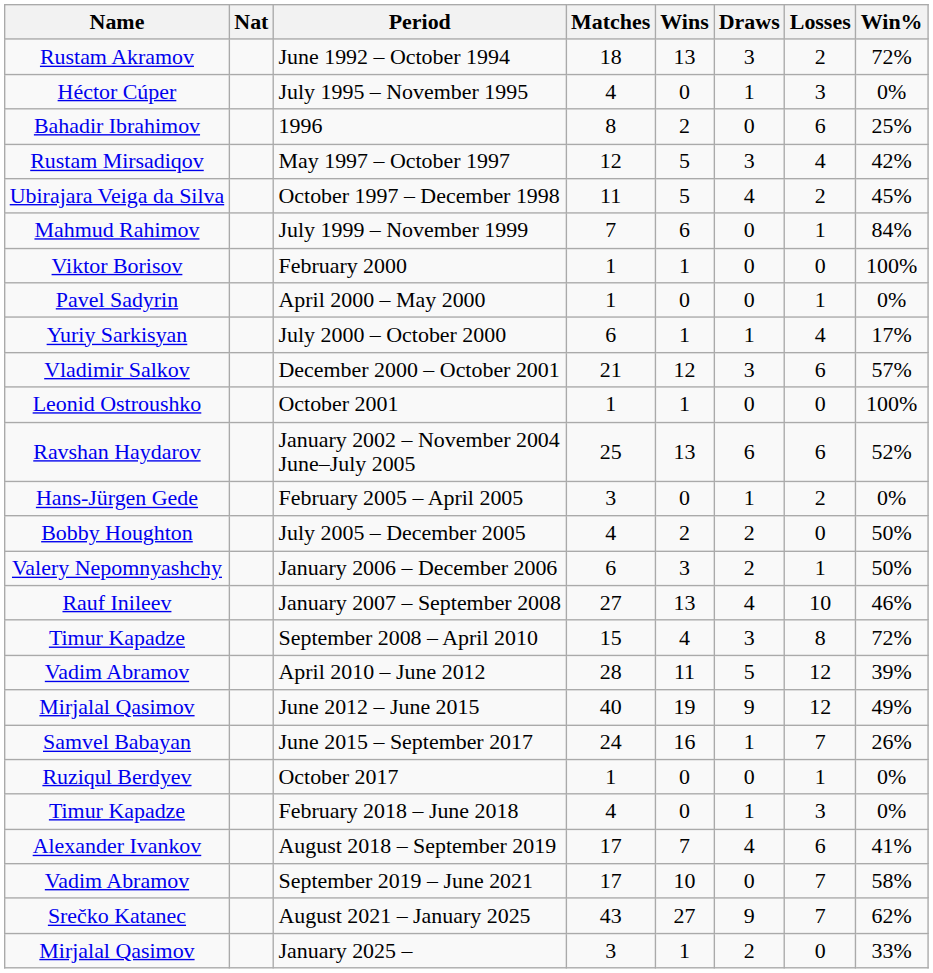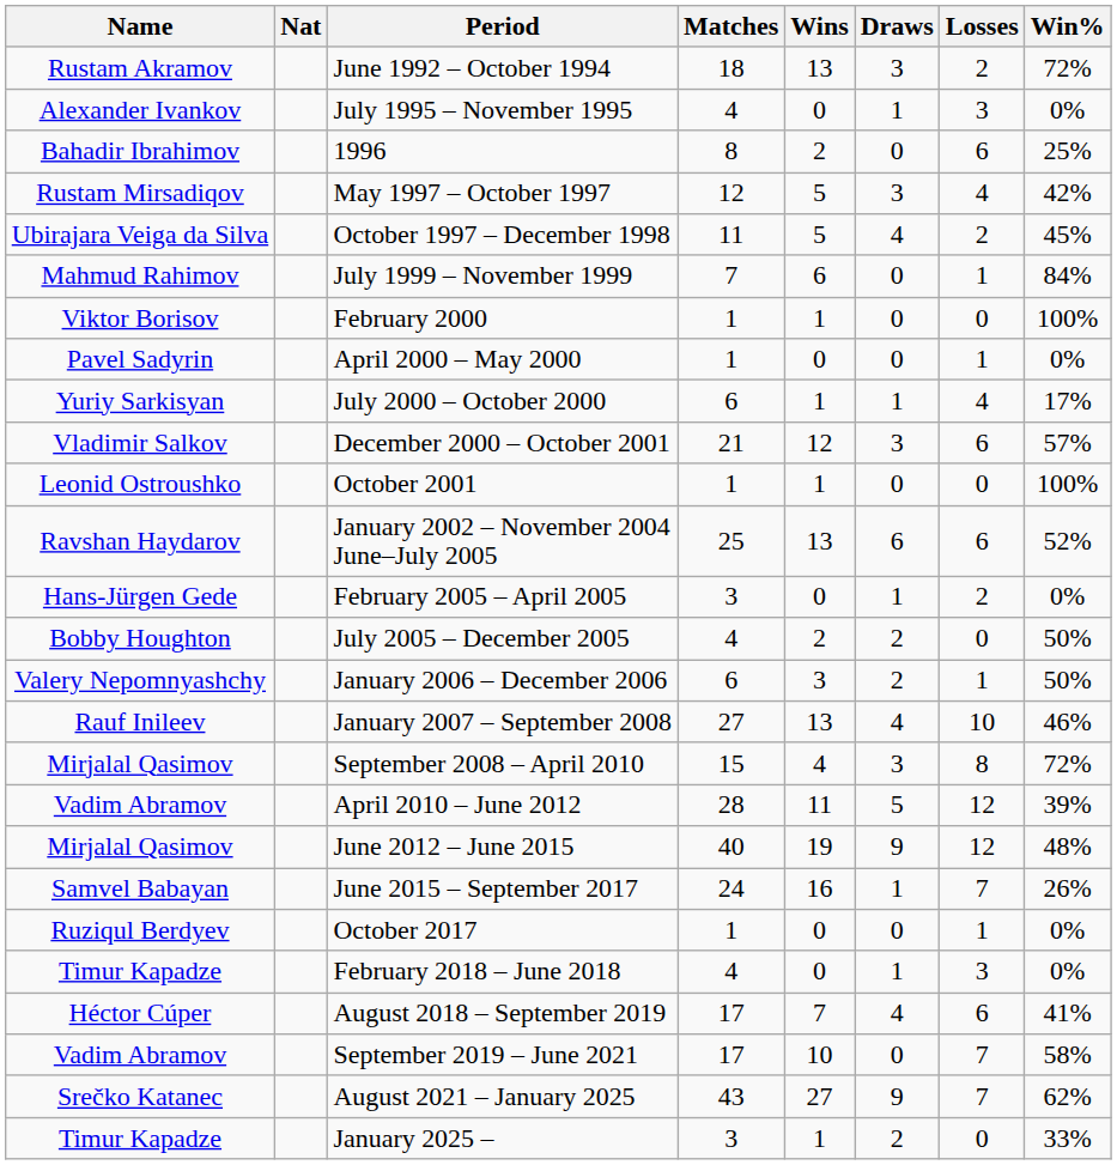July 1995 – November 1995 | Name: Héctor Cúper -> Alexander Ivankov
September 2008 – April 2010 | Name: Timur Kapadze -> Mirjalal Qasimov
June 2012 – June 2015 | Win%: 49% -> 48%
August 2018 – September 2019 | Name: Alexander Ivankov -> Héctor Cúper
January 2025 – | Name: Mirjalal Qasimov -> Timur Kapadze
